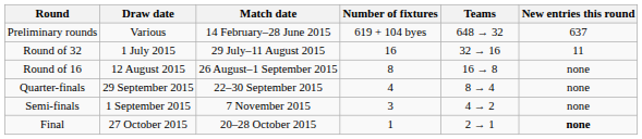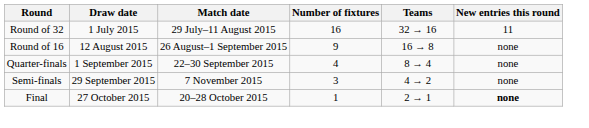- row: Preliminary rounds | Various | 14 February–28 June 2015 | 619 + 104 byes | 648 → 32 | 637
Round of 16 | Number of fixtures: 8 -> 9
Quarter-finals | Draw date: 29 September 2015 -> 1 September 2015
Semi-finals | Draw date: 1 September 2015 -> 29 September 2015
